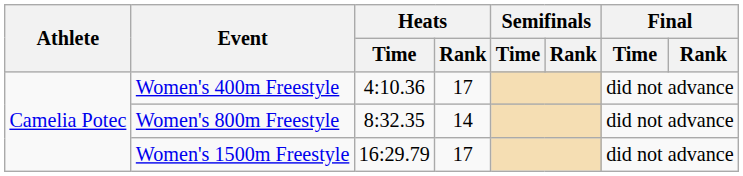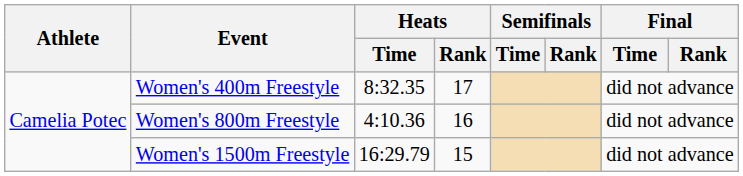Women's 400m Freestyle | Heats / Time: 4:10.36 -> 8:32.35
Women's 800m Freestyle | Heats / Time: 8:32.35 -> 4:10.36
Women's 800m Freestyle | Heats / Rank: 14 -> 16
Women's 1500m Freestyle | Heats / Rank: 17 -> 15
